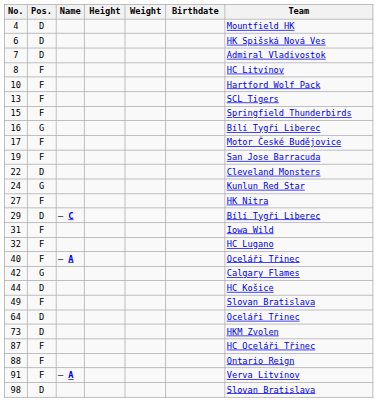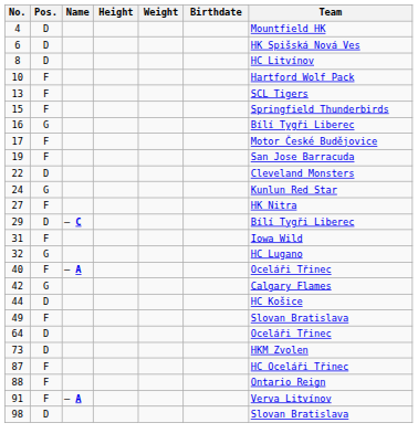- row: 7 | D | Admiral Vladivostok
8 | Pos.: F -> D
32 | Pos.: F -> G
